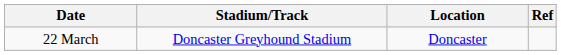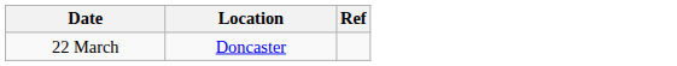- column: Stadium/Track | Doncaster Greyhound Stadium
